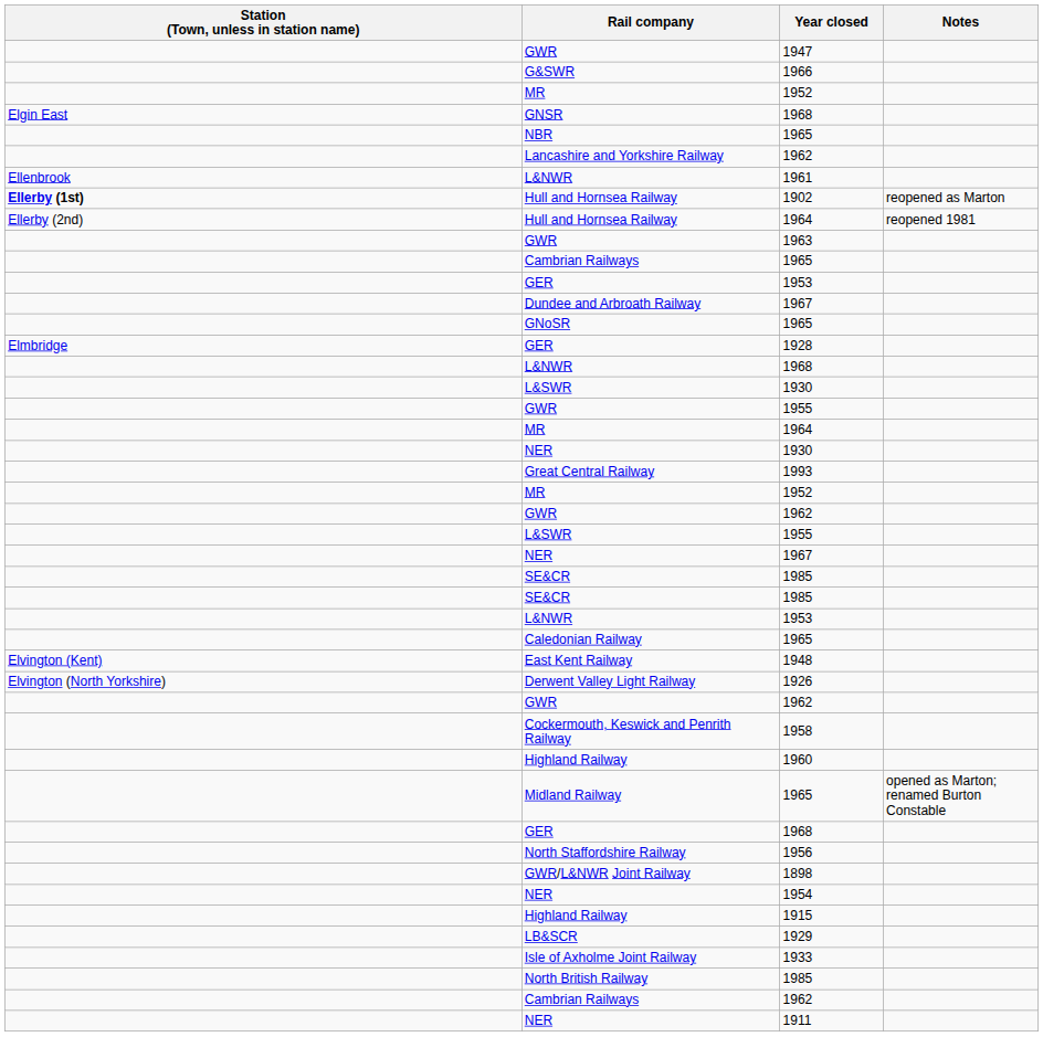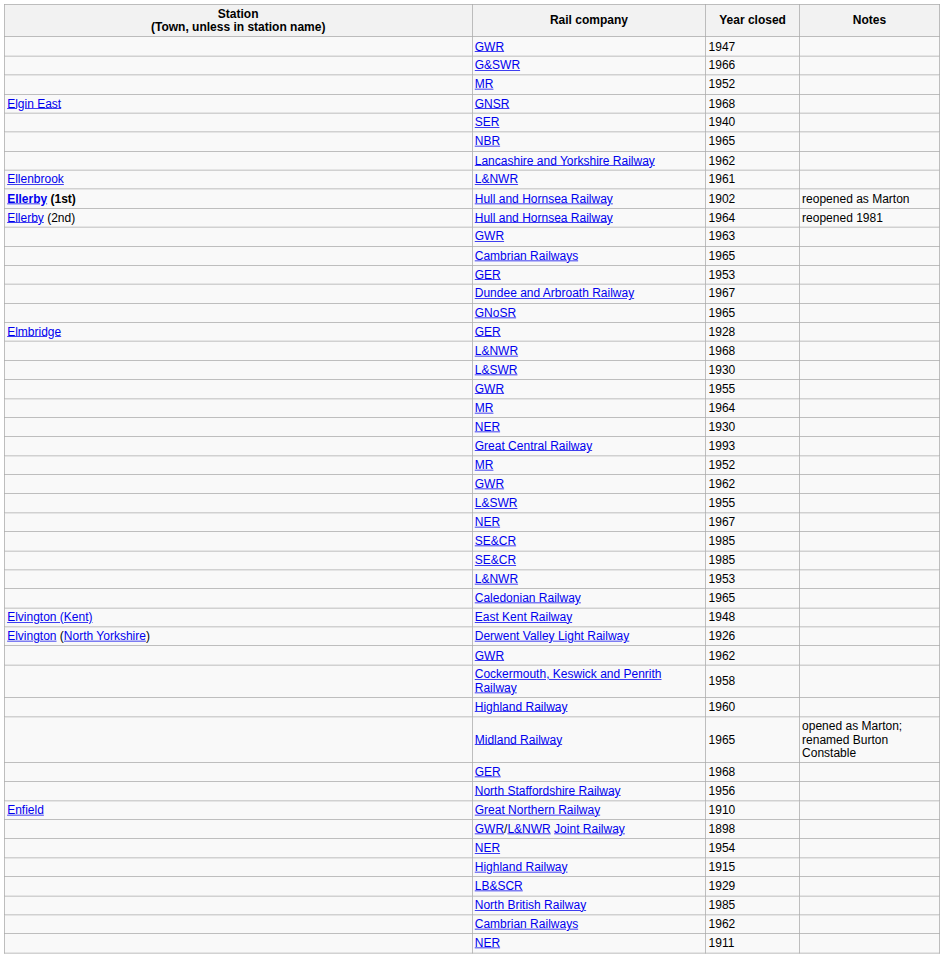+ row: SER | 1940
+ row: Enfield | Great Northern Railway | 1910
- row: Isle of Axholme Joint Railway | 1933
